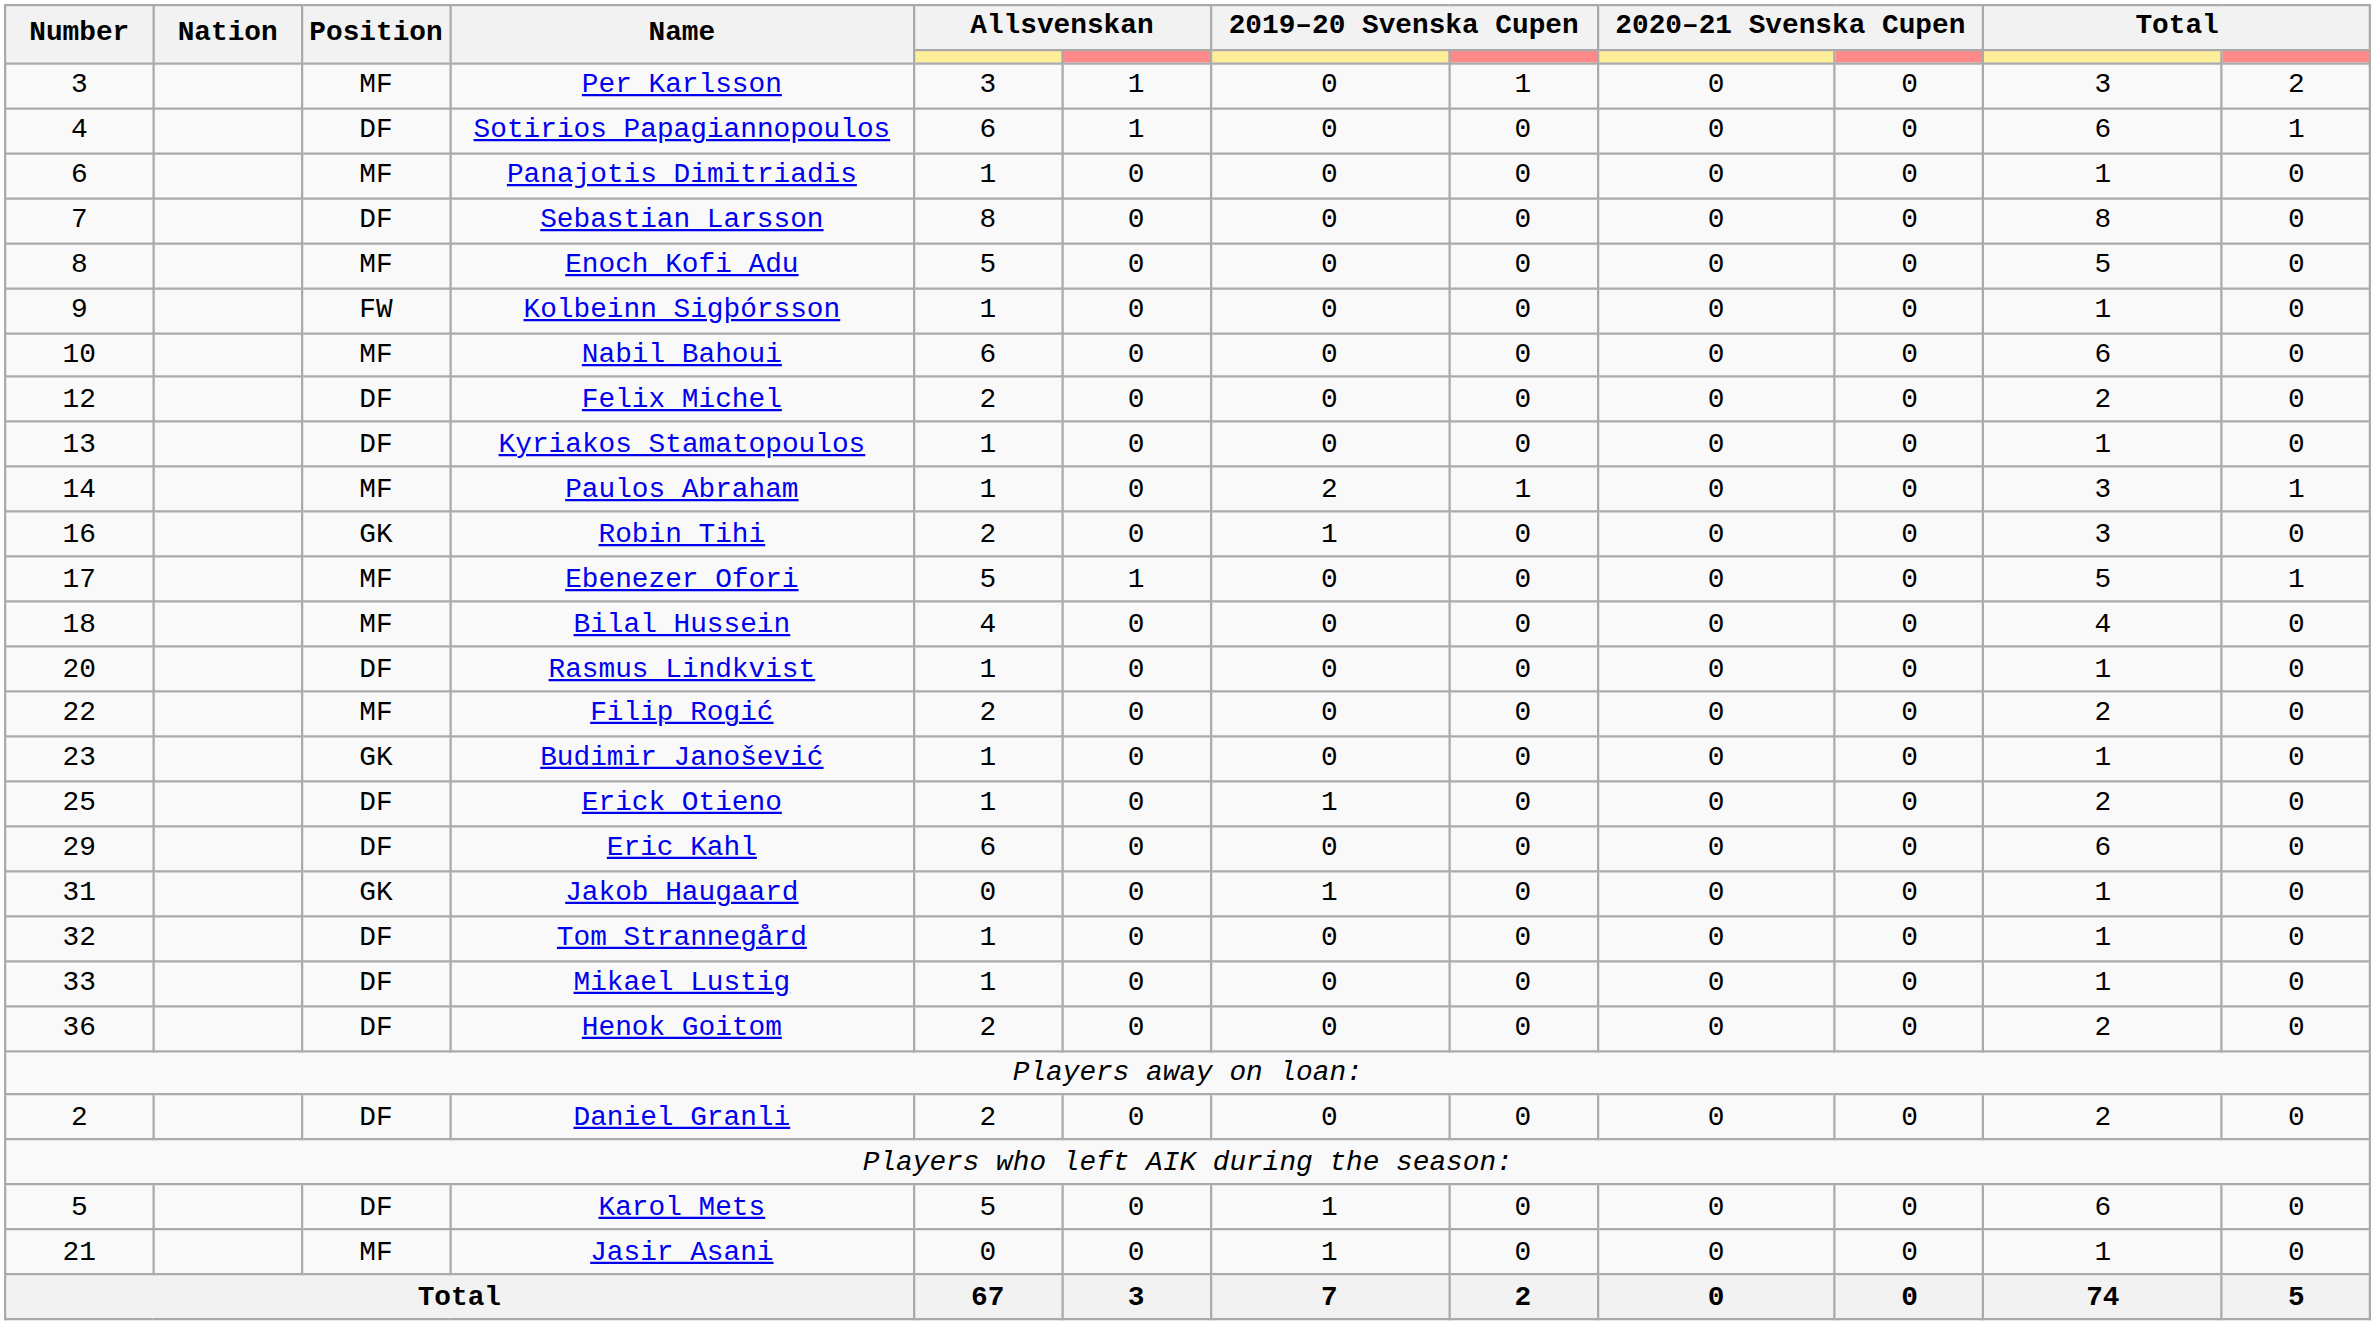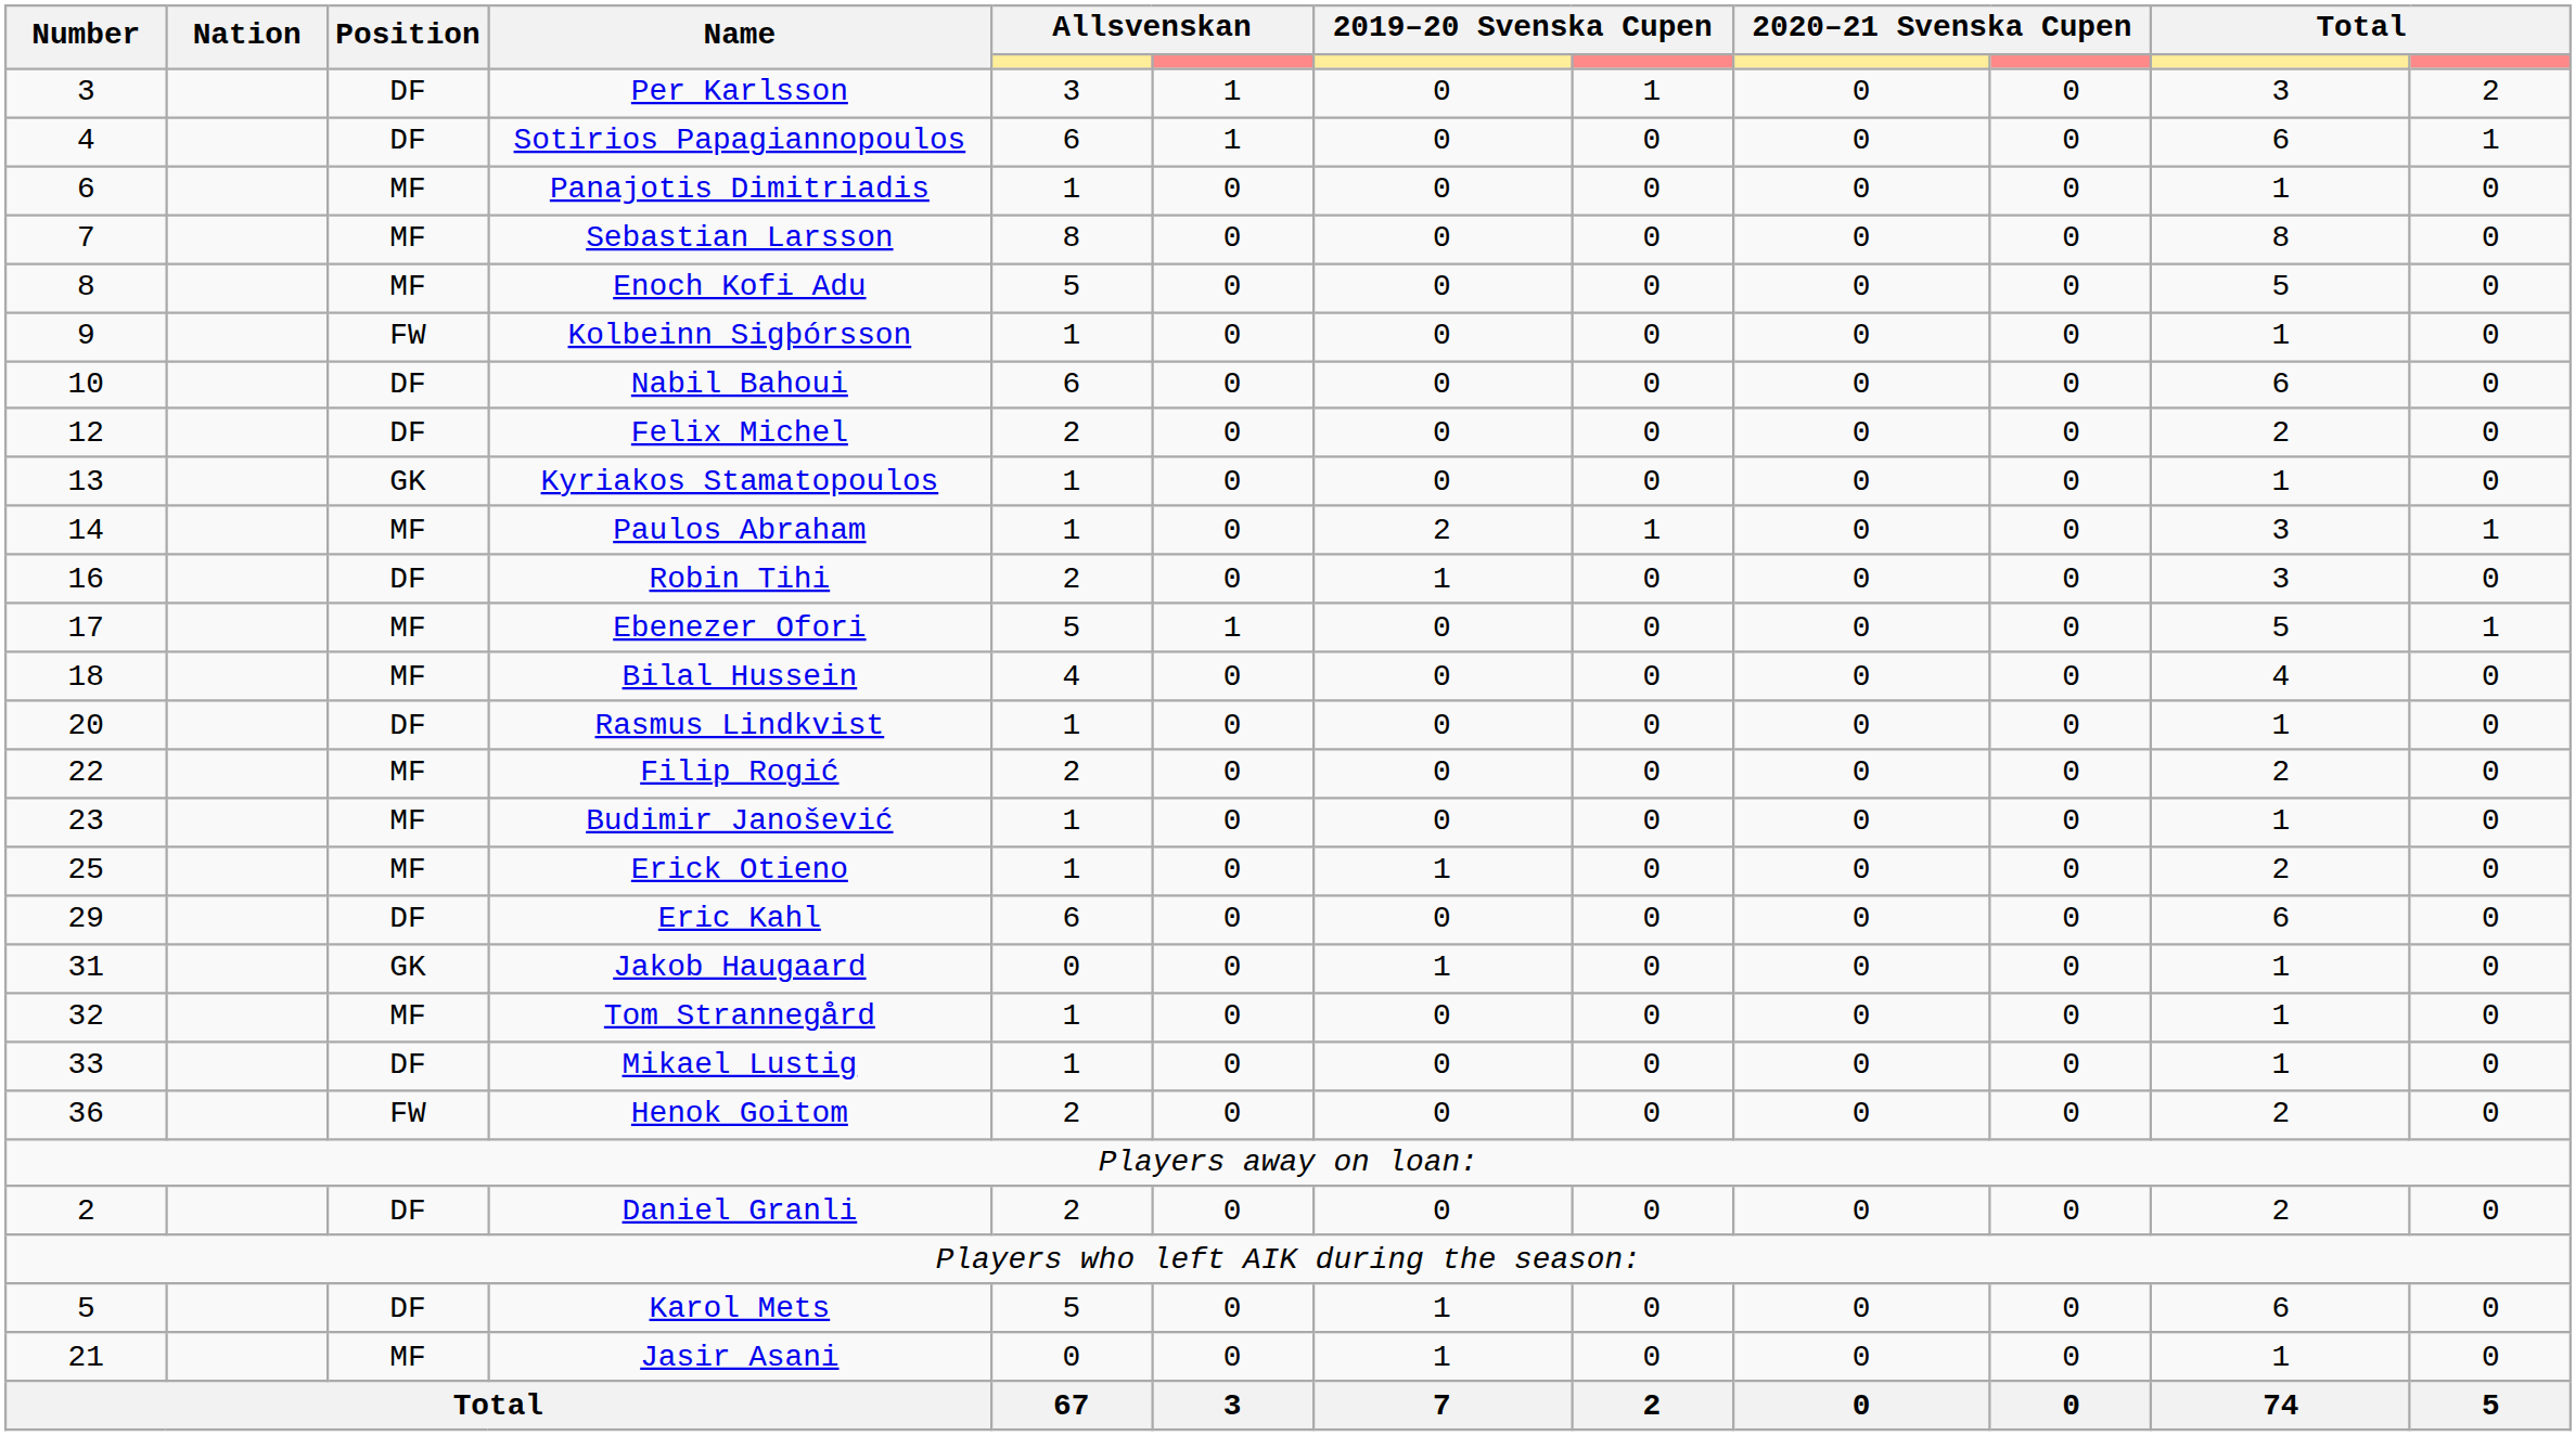Per Karlsson | Position: MF -> DF
Sebastian Larsson | Position: DF -> MF
Nabil Bahoui | Position: MF -> DF
Kyriakos Stamatopoulos | Position: DF -> GK
Robin Tihi | Position: GK -> DF
Budimir Janošević | Position: GK -> MF
Erick Otieno | Position: DF -> MF
Tom Strannegård | Position: DF -> MF
Henok Goitom | Position: DF -> FW
